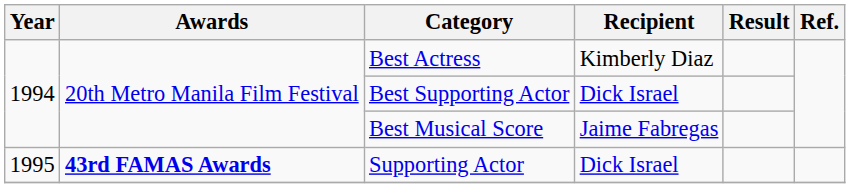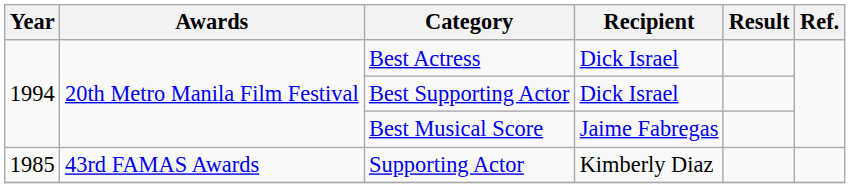Best Actress | Recipient: Kimberly Diaz -> Dick Israel
Supporting Actor | Year: 1995 -> 1985
Supporting Actor | Awards: bold -> normal
Supporting Actor | Recipient: Dick Israel -> Kimberly Diaz
